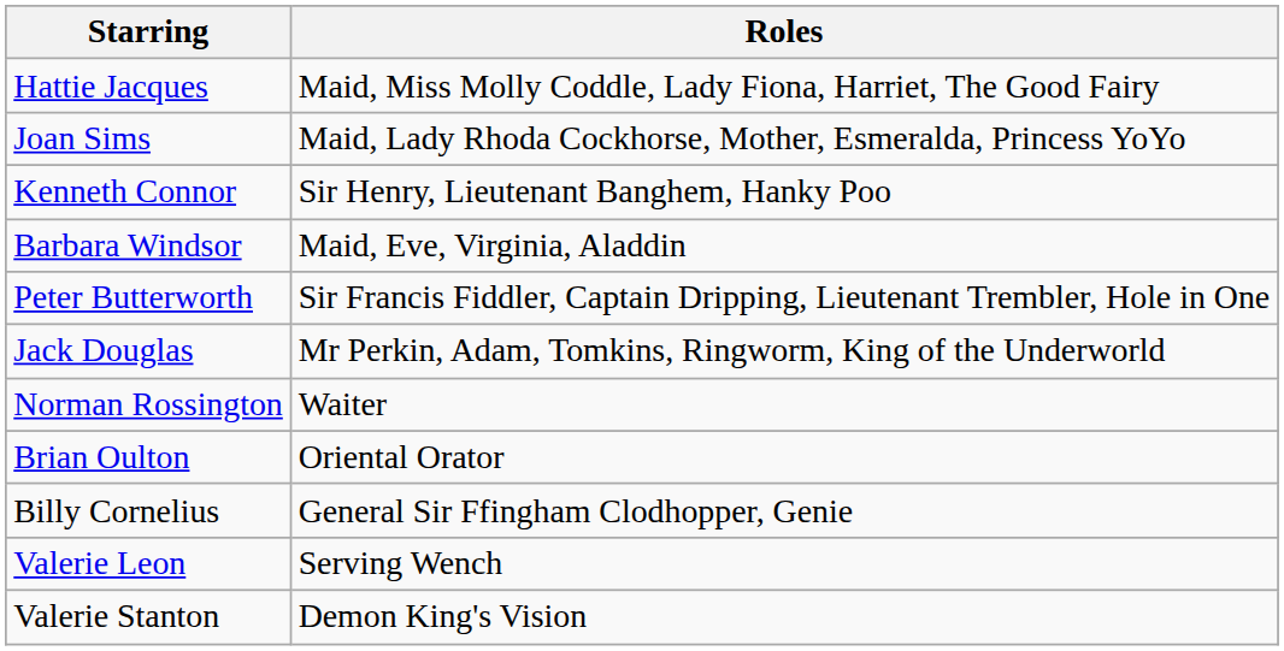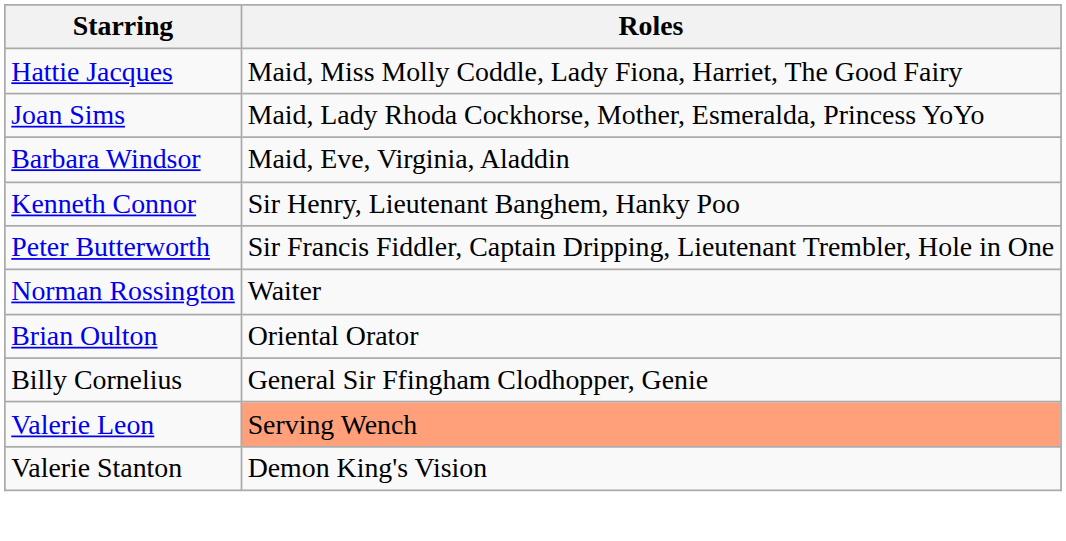rows swapped: Barbara Windsor <-> Kenneth Connor
- row: Jack Douglas | Mr Perkin, Adam, Tomkins, Ringworm, King of the Underworld
Valerie Leon | Roles: no background -> lightsalmon background
